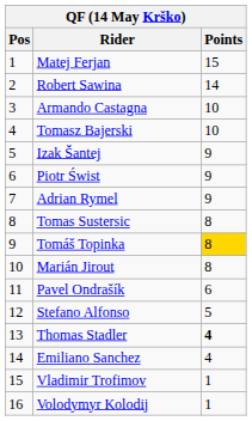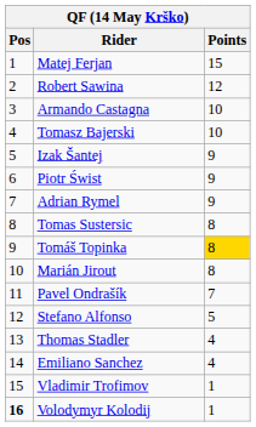Robert Sawina | Points: 14 -> 12
Pavel Ondrašík | Points: 6 -> 7
Thomas Stadler | Points: bold -> normal
Volodymyr Kolodij | Pos: normal -> bold
